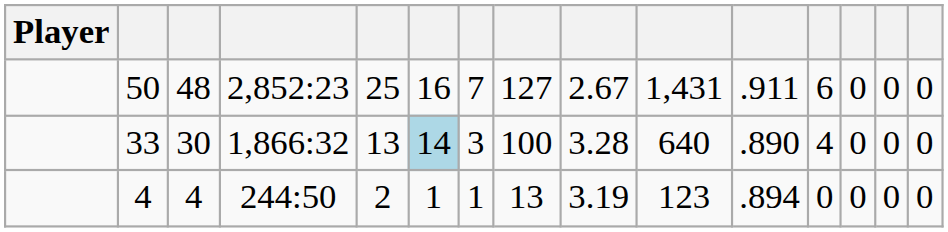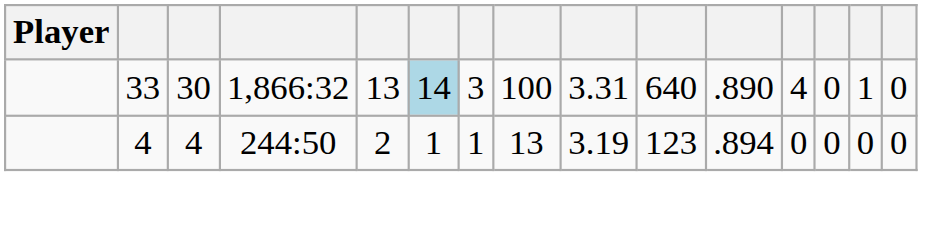- row: 50 | 48 | 2,852:23 | 25 | 16 | 7 | 127 | 2.67 | 1,431 | .911 | 6 | 0 | 0 | 0
33 | column 9: 3.28 -> 3.31
33 | column 14: 0 -> 1
